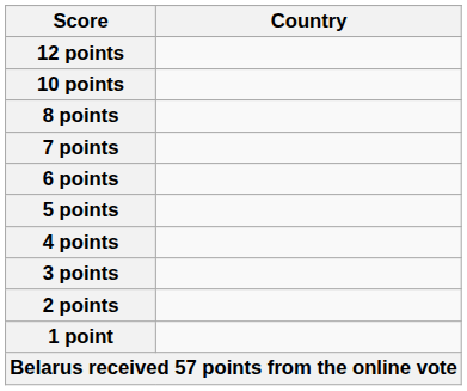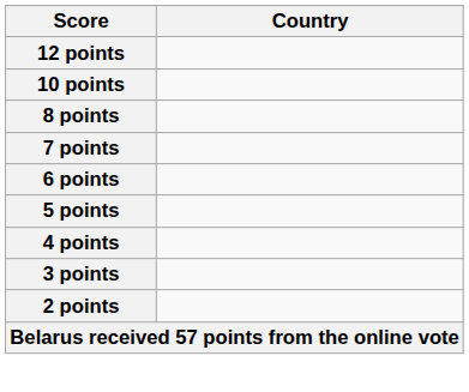- row: 1 point
